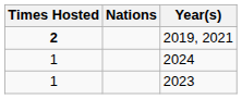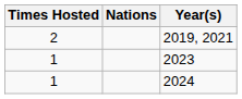2019, 2021 | Times Hosted: bold -> normal
rows swapped: 2023 <-> 2024
